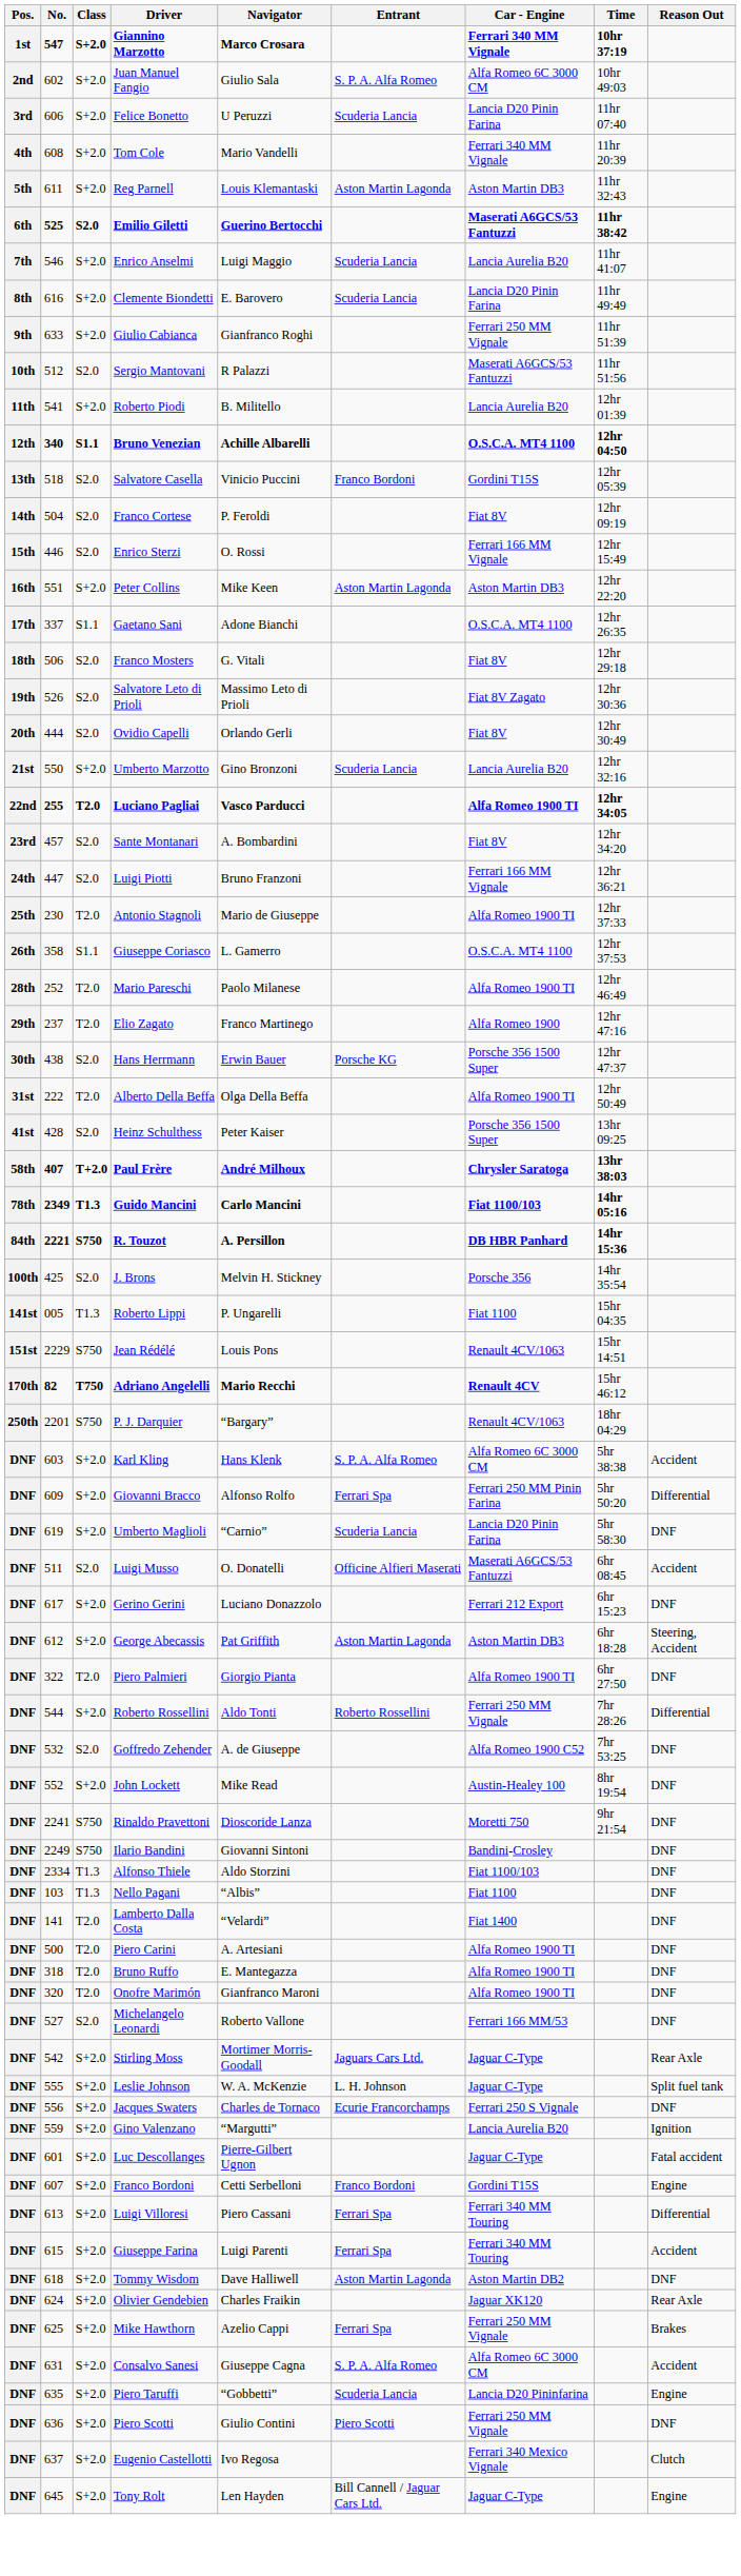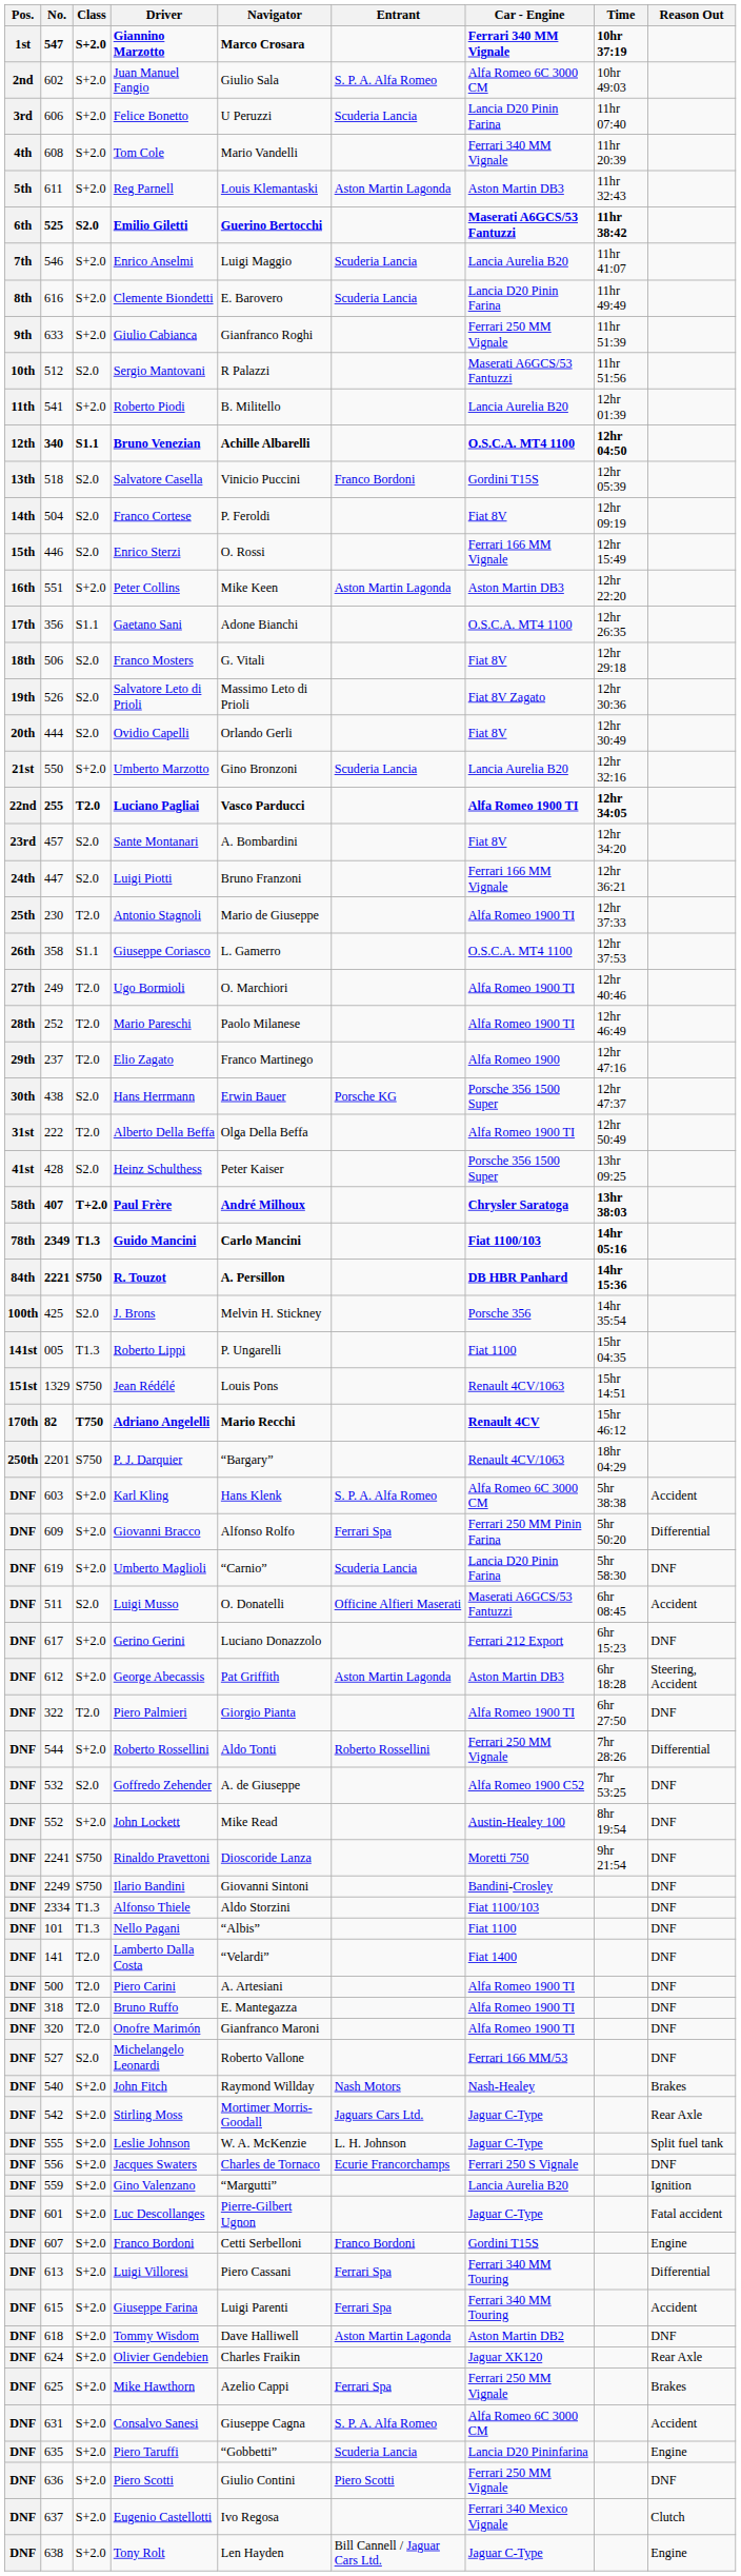Gaetano Sani | No.: 337 -> 356
+ row: 27th | 249 | T2.0 | Ugo Bormioli | O. Marchiori | Alfa Romeo 1900 TI | 12hr 40:46
Jean Rédélé | No.: 2229 -> 1329
Nello Pagani | No.: 103 -> 101
+ row: DNF | 540 | S+2.0 | John Fitch | Raymond Willday | Nash Motors | Nash-Healey | Brakes
Tony Rolt | No.: 645 -> 638
